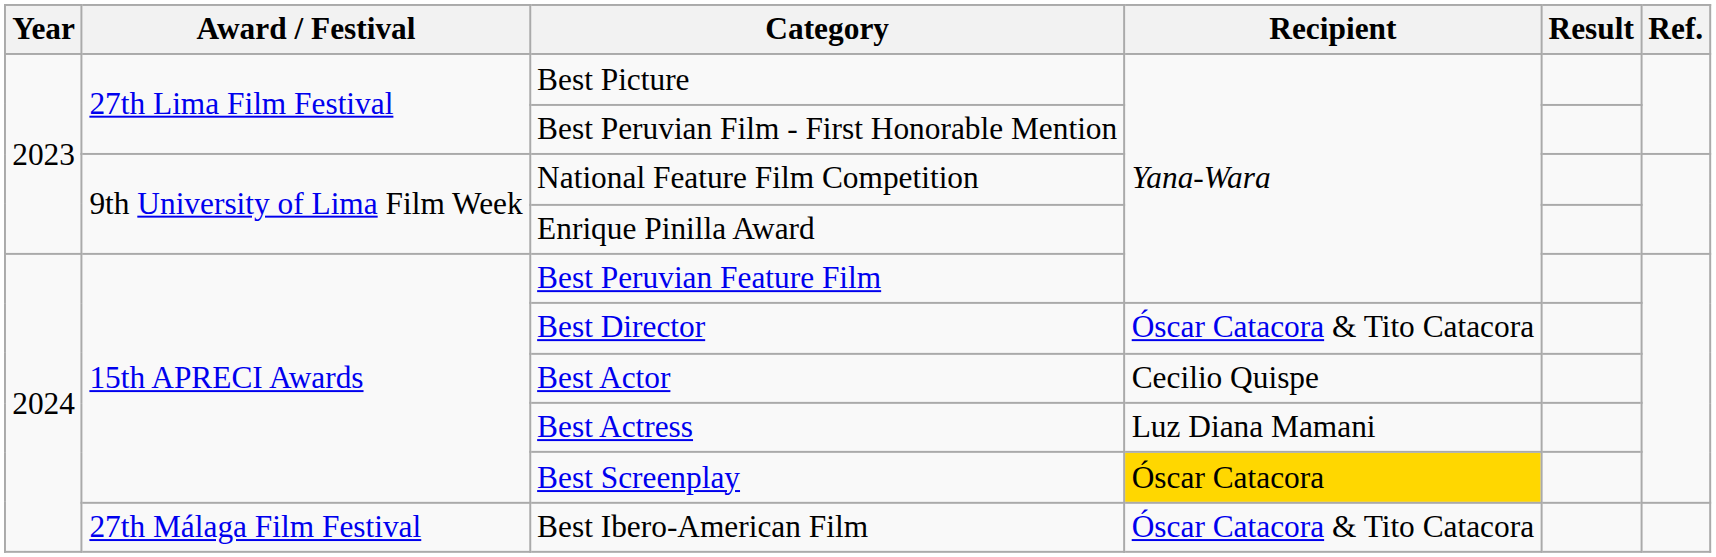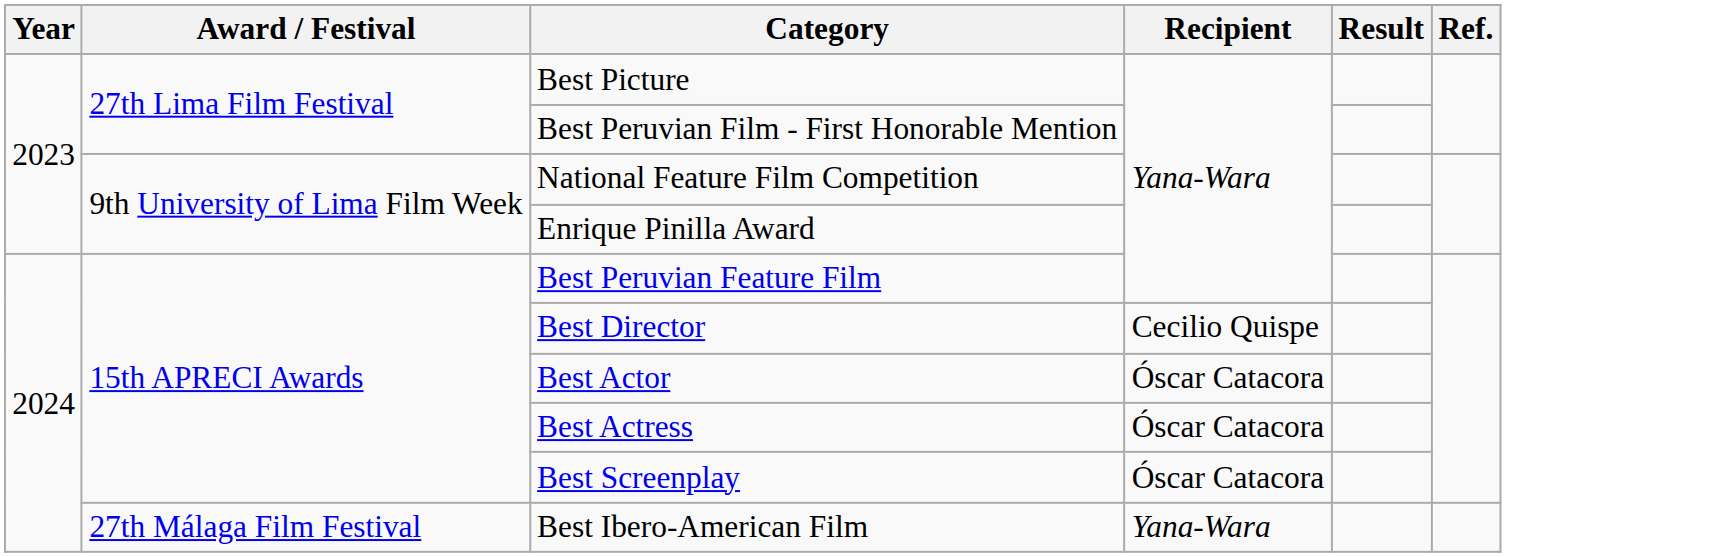Best Director | Recipient: Óscar Catacora & Tito Catacora -> Cecilio Quispe
Best Actor | Recipient: Cecilio Quispe -> Óscar Catacora
Best Actress | Recipient: Luz Diana Mamani -> Óscar Catacora
Best Screenplay | Recipient: gold background -> no background
Best Ibero-American Film | Recipient: Óscar Catacora & Tito Catacora -> Yana-Wara
